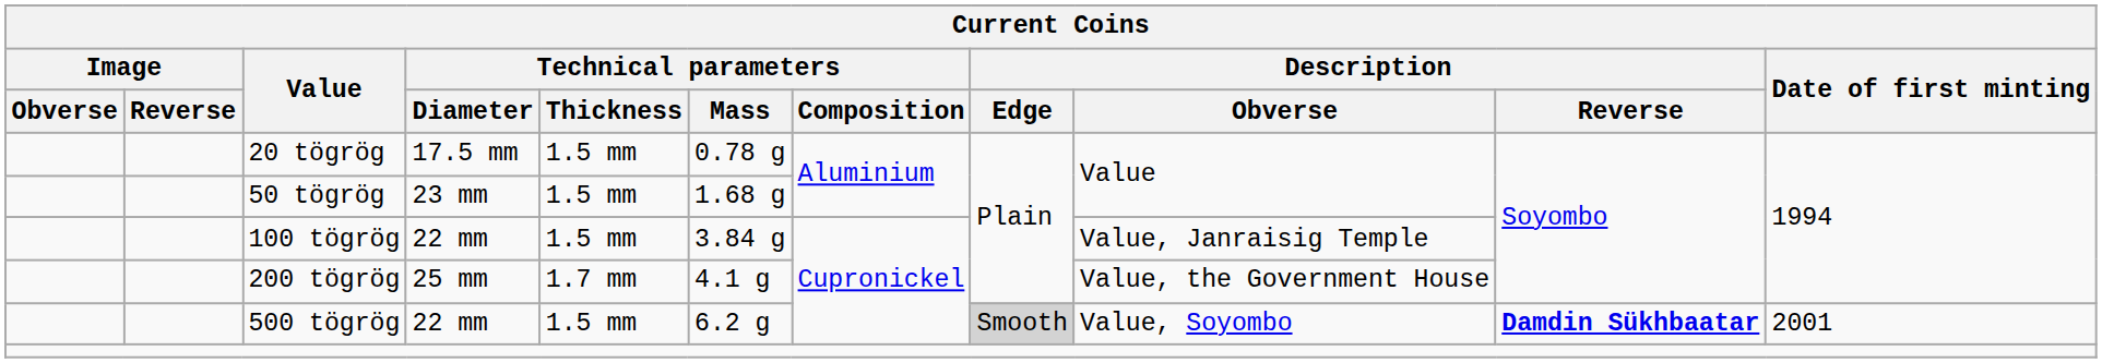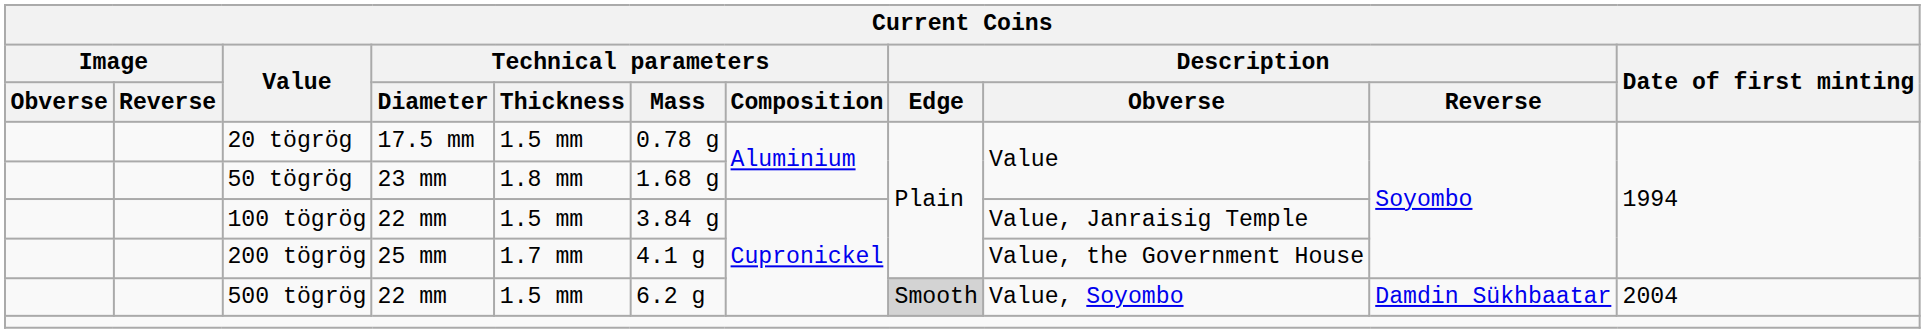50 tögrög | Technical parameters / Thickness: 1.5 mm -> 1.8 mm
500 tögrög | Description / Reverse: bold -> normal
500 tögrög | Date of first minting: 2001 -> 2004
